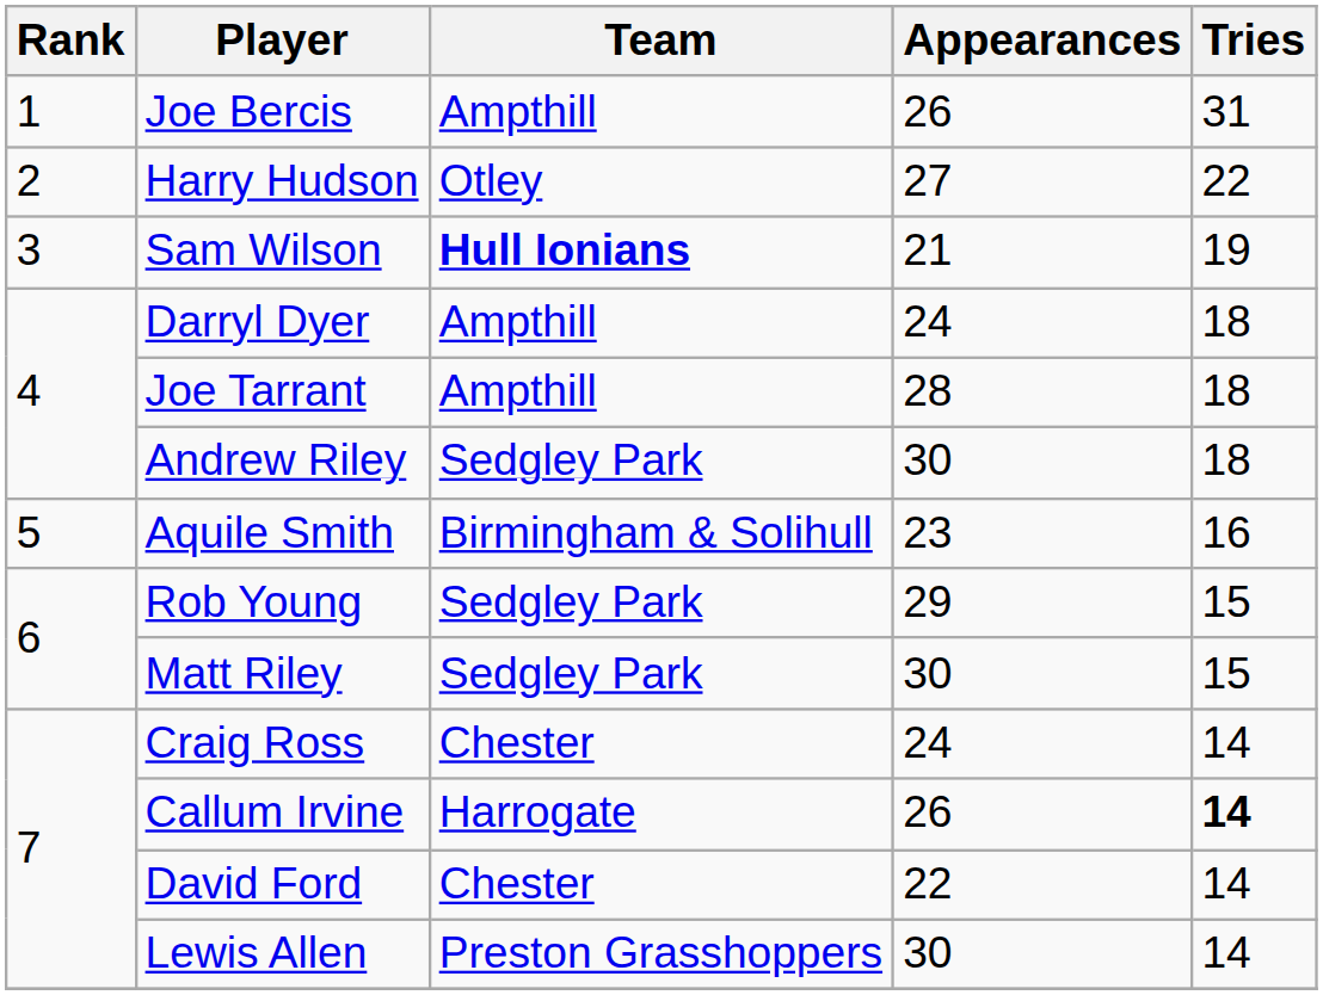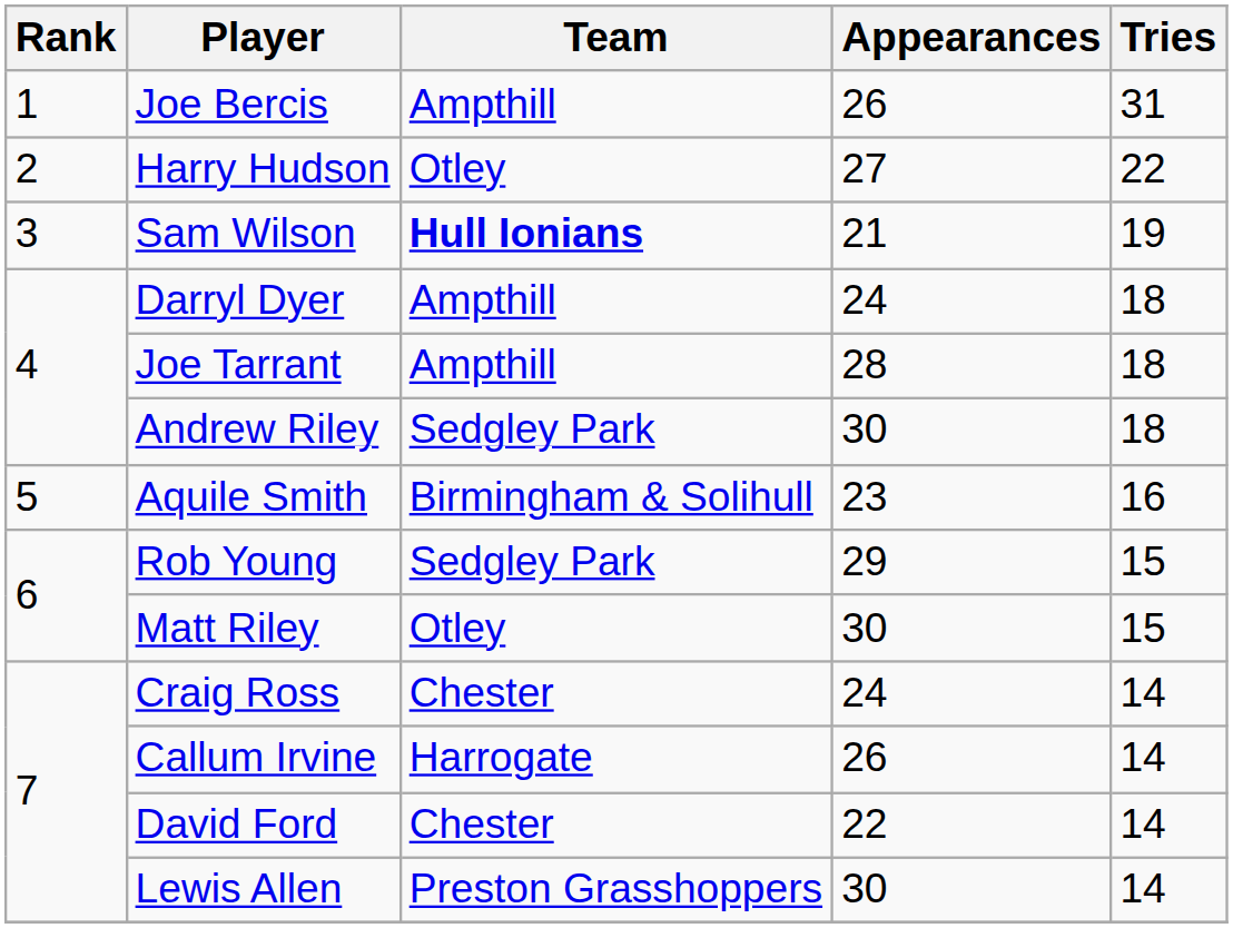Matt Riley | Team: Sedgley Park -> Otley
Callum Irvine | Tries: bold -> normal
